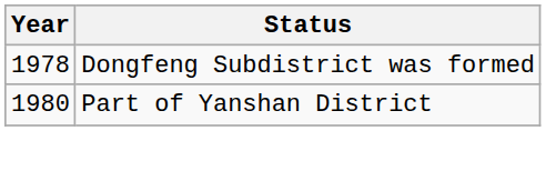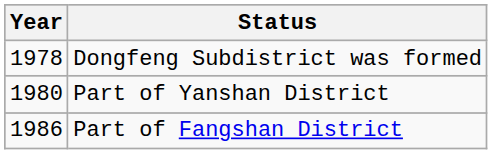+ row: 1986 | Part of Fangshan District
